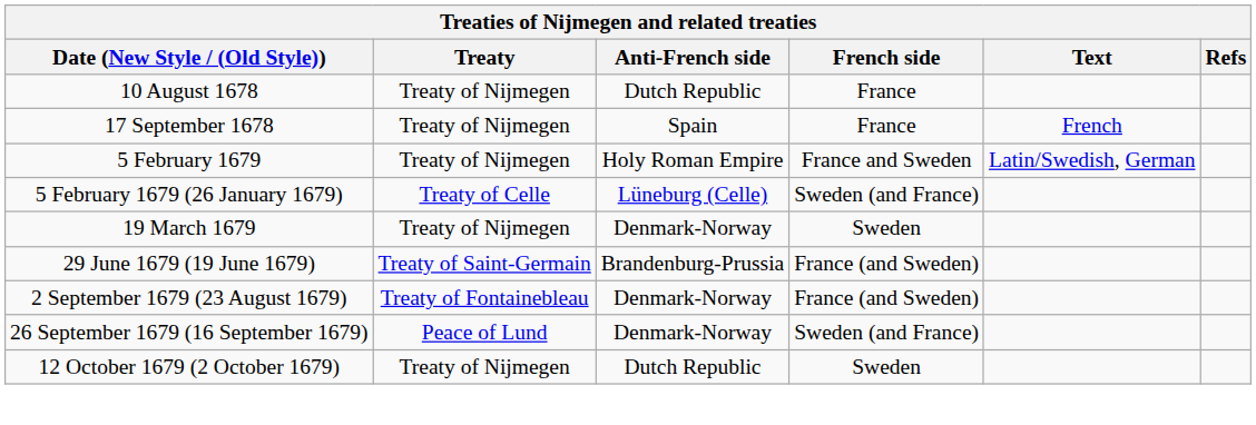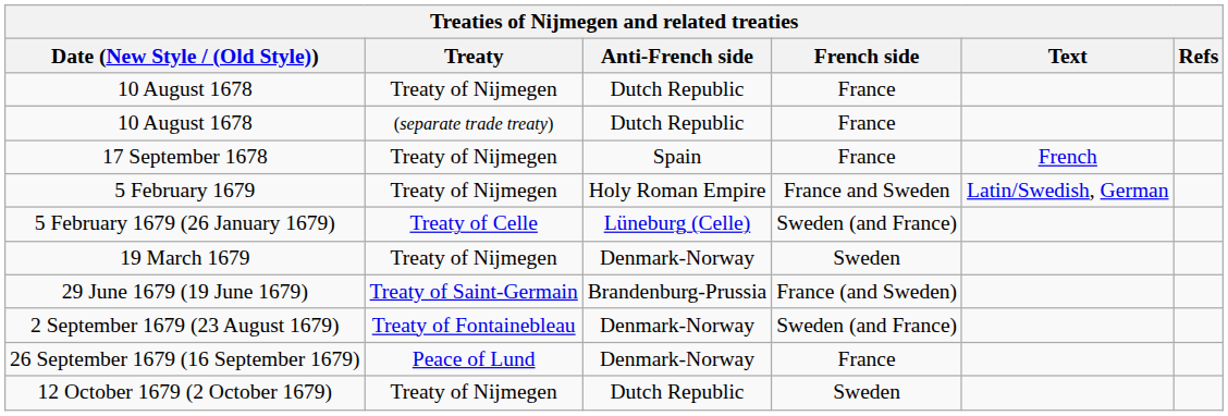+ row: 10 August 1678 | (separate trade treaty) | Dutch Republic | France
2 September 1679 (23 August 1679) | French side: France (and Sweden) -> Sweden (and France)
26 September 1679 (16 September 1679) | French side: Sweden (and France) -> France
